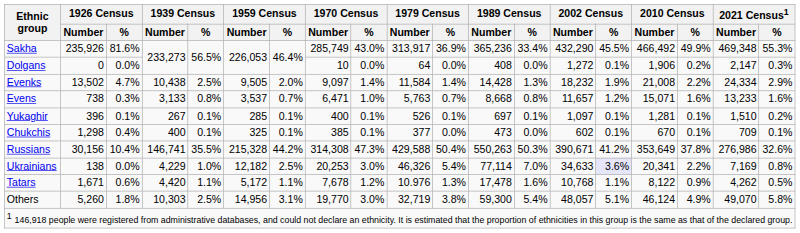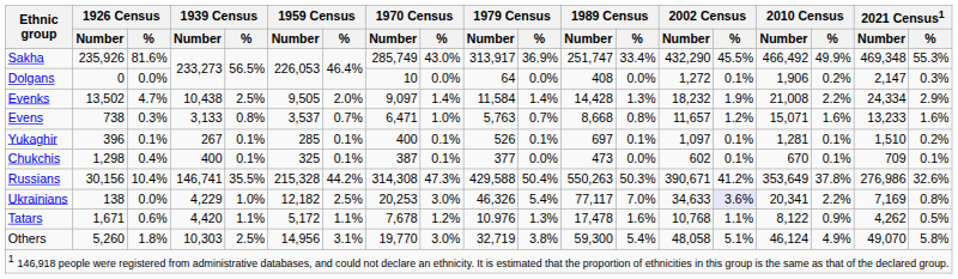Sakha | 1989 Census / Number: 365,236 -> 251,747
Chukchis | 1970 Census / Number: 385 -> 387
Ukrainians | 1989 Census / Number: 77,114 -> 77,117
Others | 2002 Census / Number: 48,057 -> 48,058
